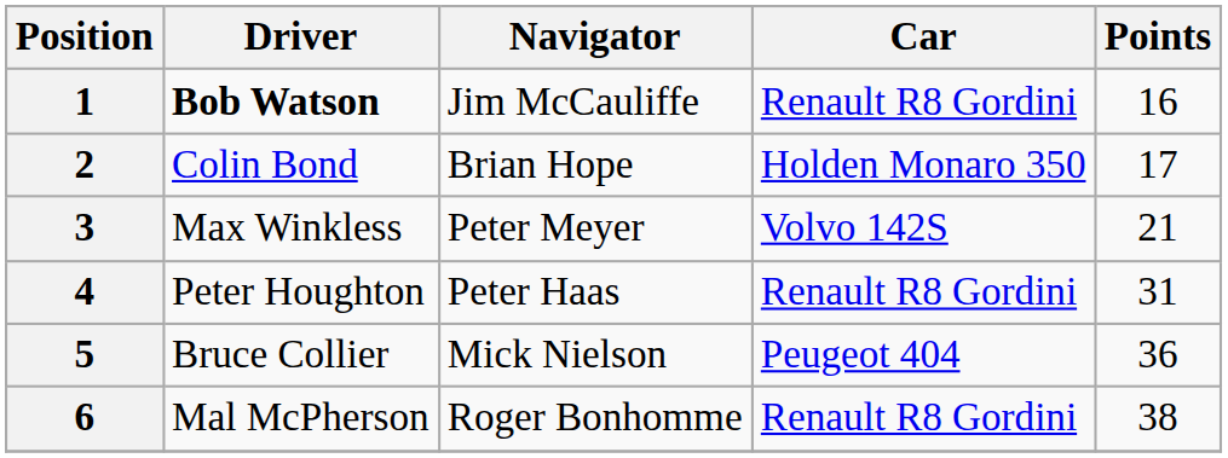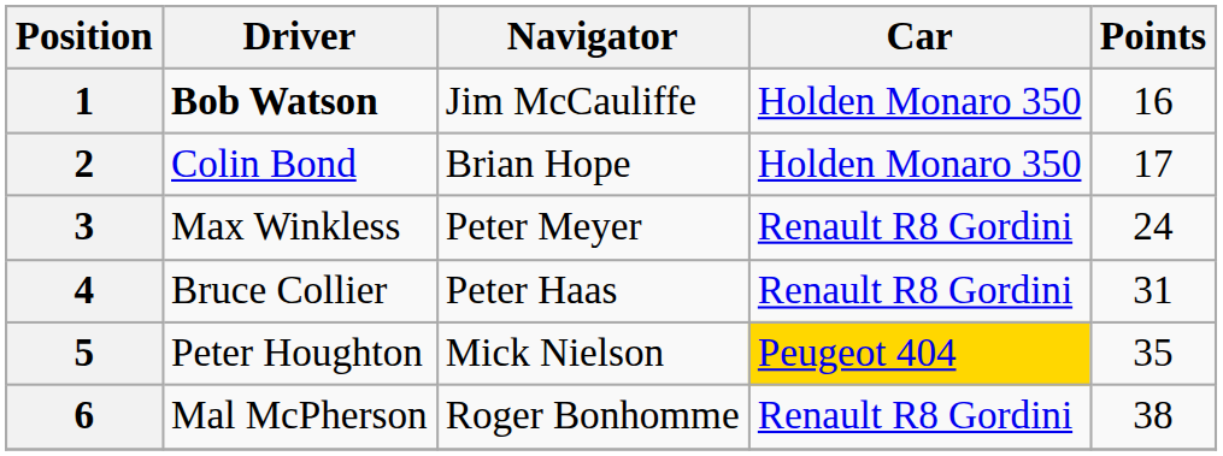1 | Car: Renault R8 Gordini -> Holden Monaro 350
3 | Car: Volvo 142S -> Renault R8 Gordini
3 | Points: 21 -> 24
4 | Driver: Peter Houghton -> Bruce Collier
5 | Driver: Bruce Collier -> Peter Houghton
5 | Car: no background -> gold background
5 | Points: 36 -> 35
